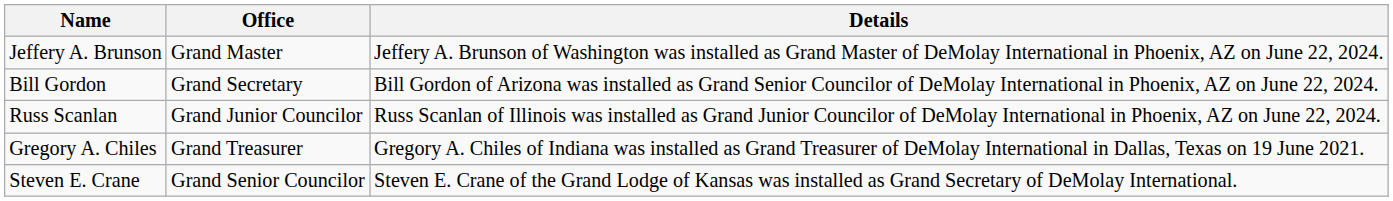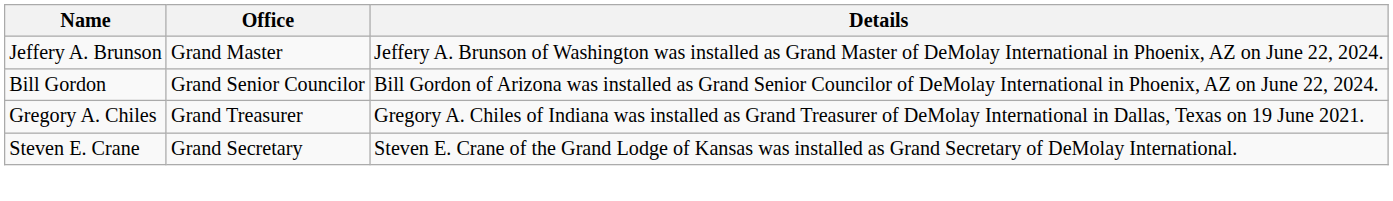Bill Gordon | Office: Grand Secretary -> Grand Senior Councilor
- row: Russ Scanlan | Grand Junior Councilor | Russ Scanlan of Illinois was installed as Grand Junior Councilor of DeMolay International in Phoenix, AZ on June 22, 2024.
Steven E. Crane | Office: Grand Senior Councilor -> Grand Secretary
